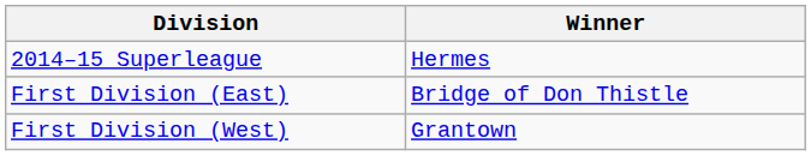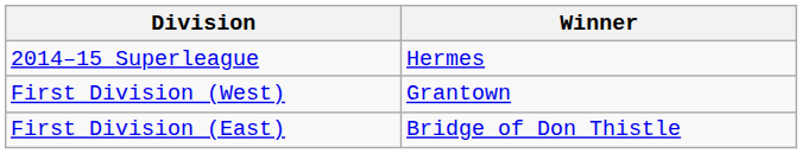rows swapped: First Division (West) <-> First Division (East)
